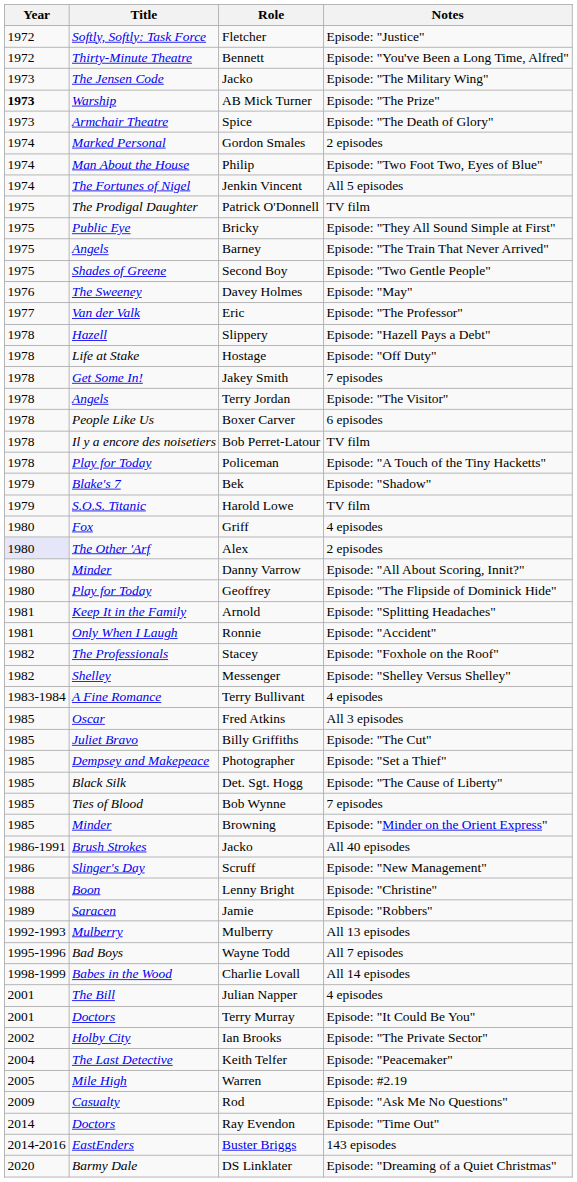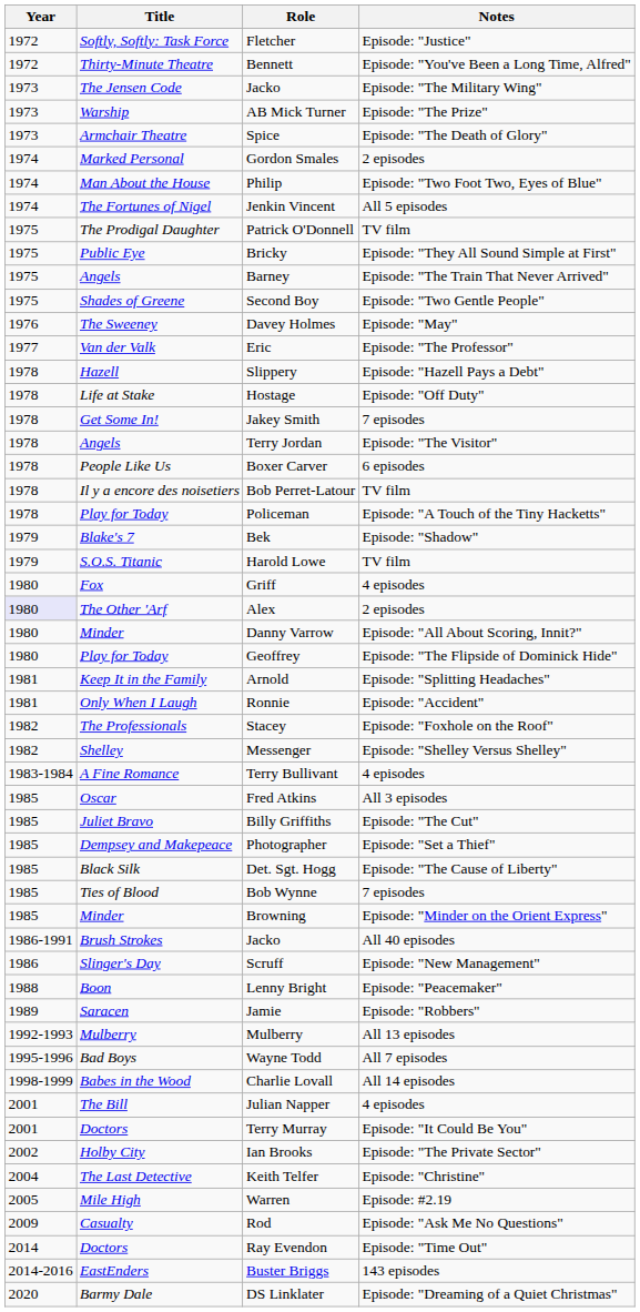AB Mick Turner | Year: bold -> normal
Lenny Bright | Notes: Episode: "Christine" -> Episode: "Peacemaker"
Keith Telfer | Notes: Episode: "Peacemaker" -> Episode: "Christine"
